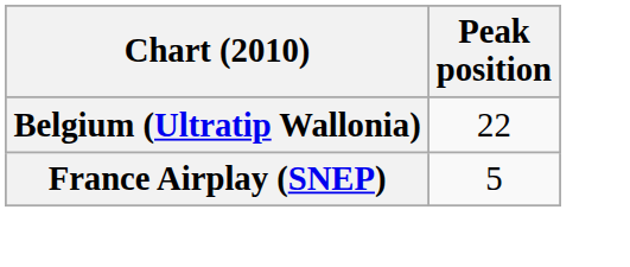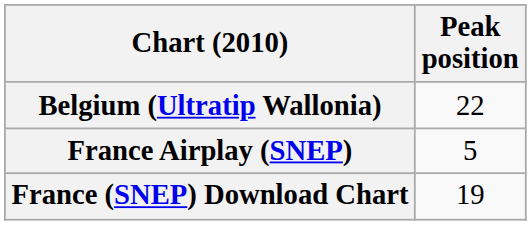+ row: France (SNEP) Download Chart | 19
